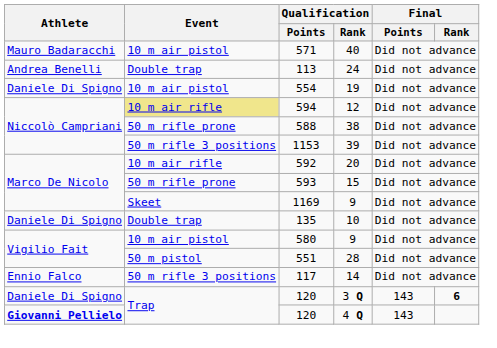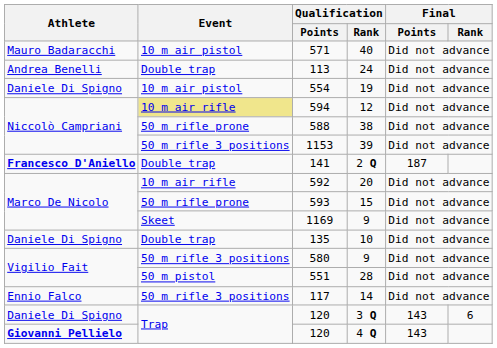+ row: Francesco D'Aniello | Double trap | 141 | 2 Q | 187
580 | Event: 10 m air pistol -> 50 m rifle 3 positions
120 / 3 Q | Final / Rank: bold -> normal
